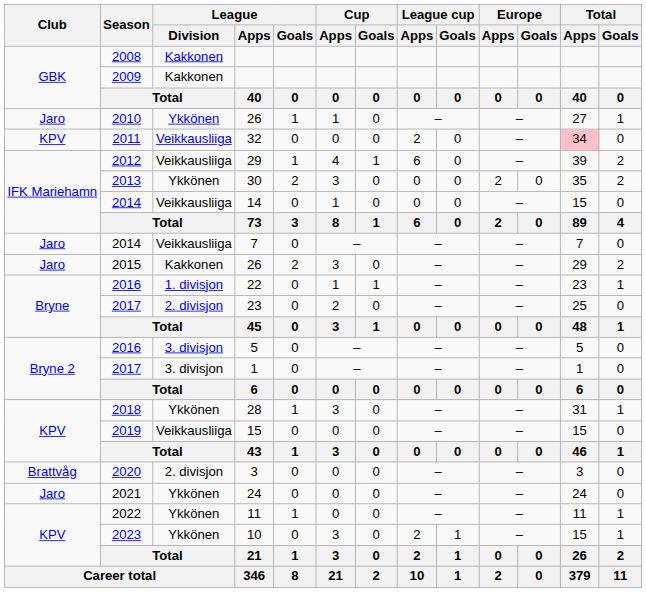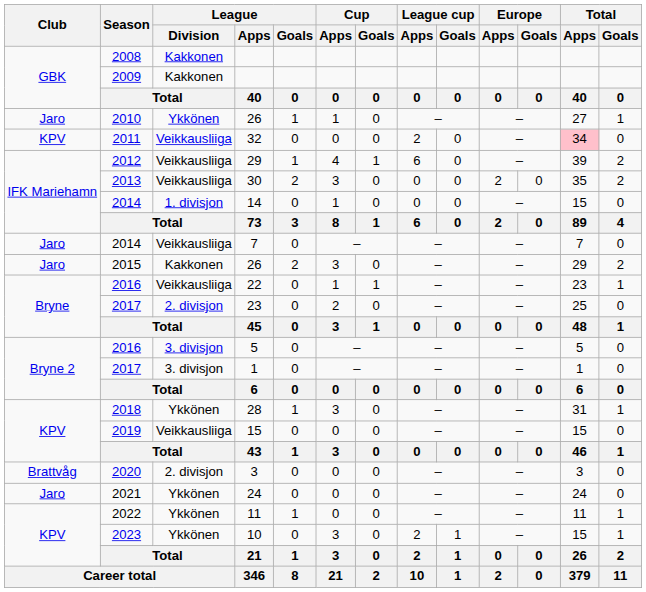30 | League / Division: Ykkönen -> Veikkausliiga
14 | League / Division: Veikkausliiga -> 1. divisjon
22 | League / Division: 1. divisjon -> Veikkausliiga
